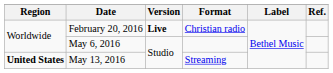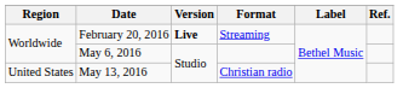February 20, 2016 | Format: Christian radio -> Streaming
May 13, 2016 | Region: bold -> normal
May 13, 2016 | Format: Streaming -> Christian radio
